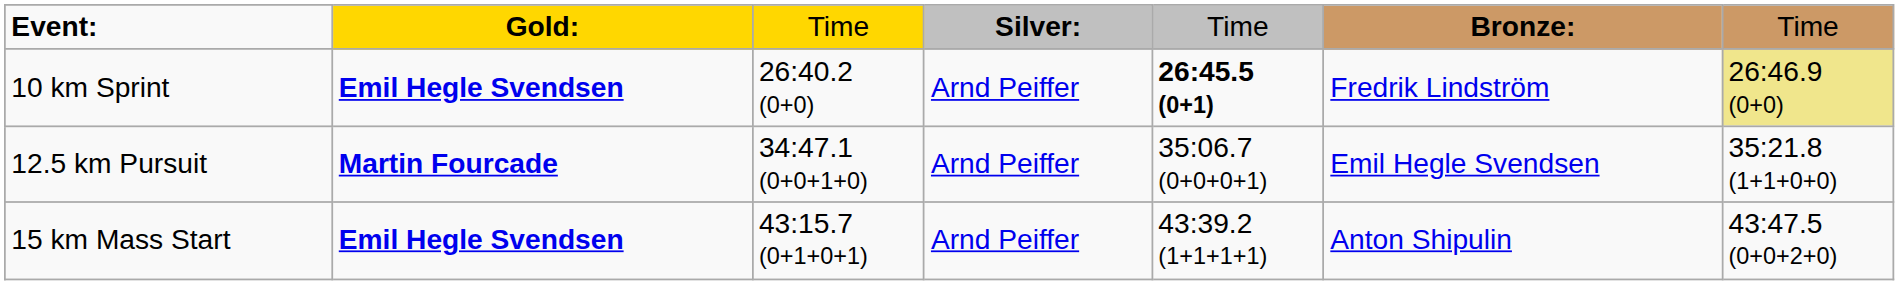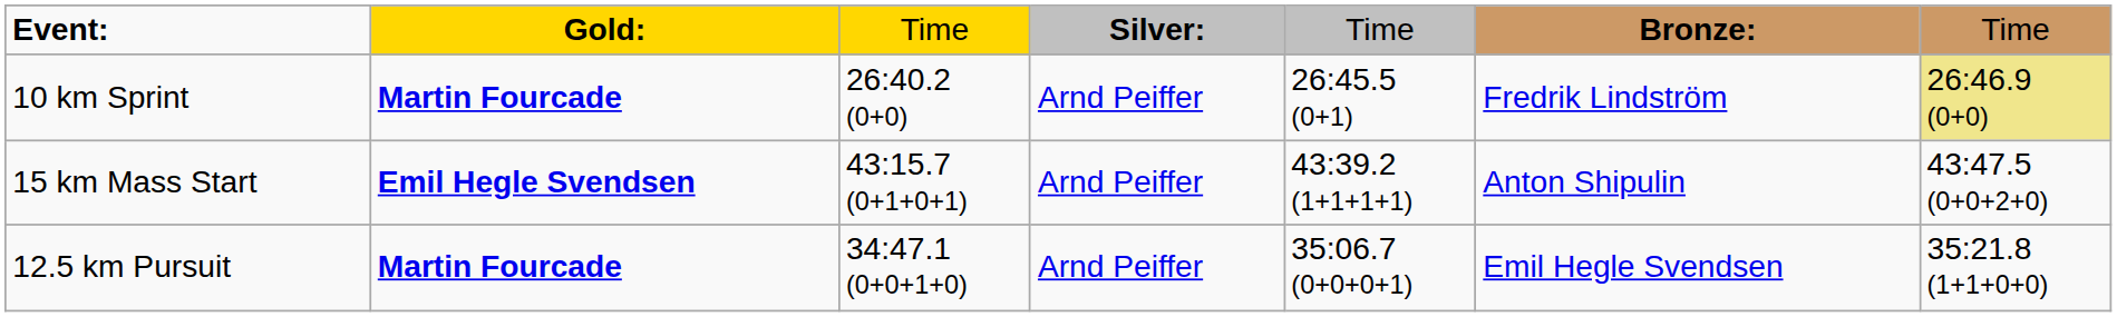10 km Sprint | column 2: Emil Hegle Svendsen -> Martin Fourcade
10 km Sprint | column 5: bold -> normal
rows swapped: 12.5 km Pursuit <-> 15 km Mass Start
